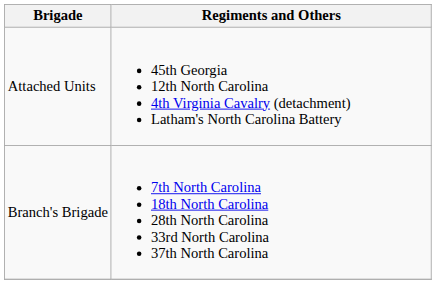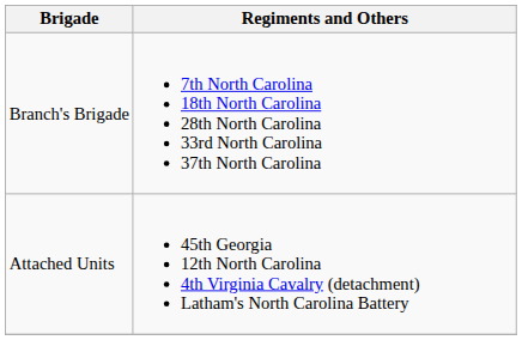rows swapped: Branch's Brigade <-> Attached Units
